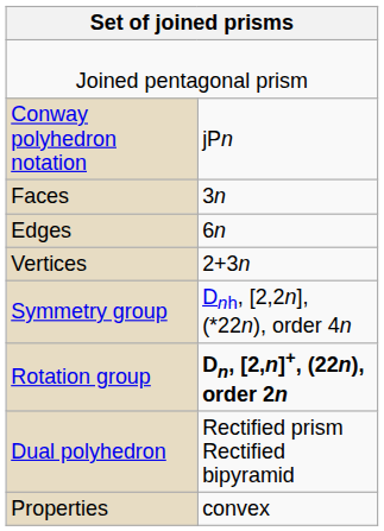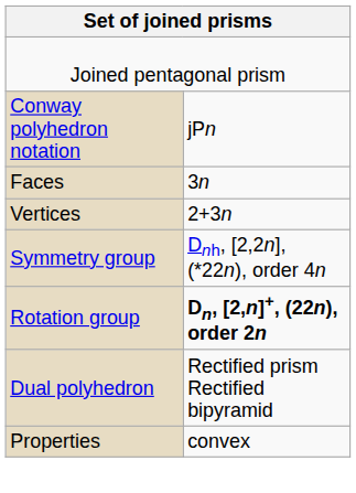- row: Edges | 6n
